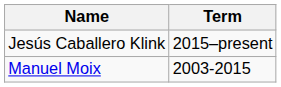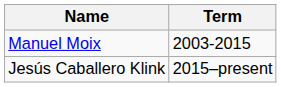rows swapped: Manuel Moix <-> Jesús Caballero Klink
